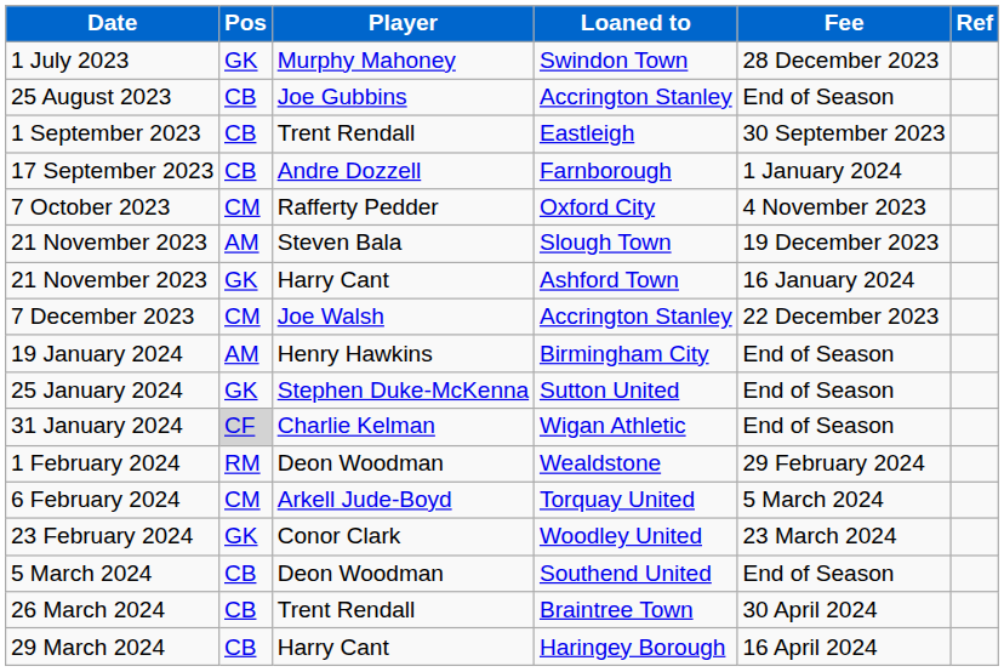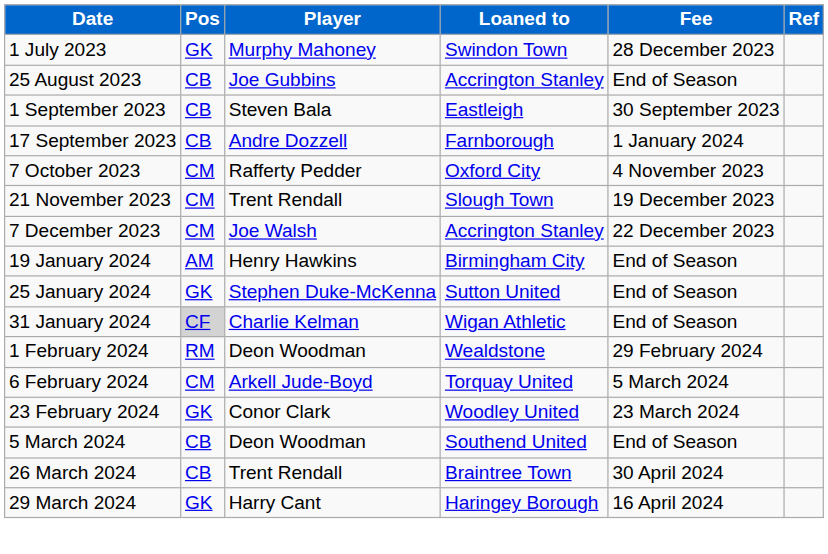1 September 2023 | Player: Trent Rendall -> Steven Bala
21 November 2023 / Slough Town | Pos: AM -> CM
21 November 2023 / Slough Town | Player: Steven Bala -> Trent Rendall
- row: 21 November 2023 | GK | Harry Cant | Ashford Town | 16 January 2024
29 March 2024 | Pos: CB -> GK
